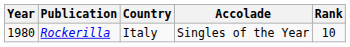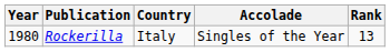Rockerilla | Rank: 10 -> 13
